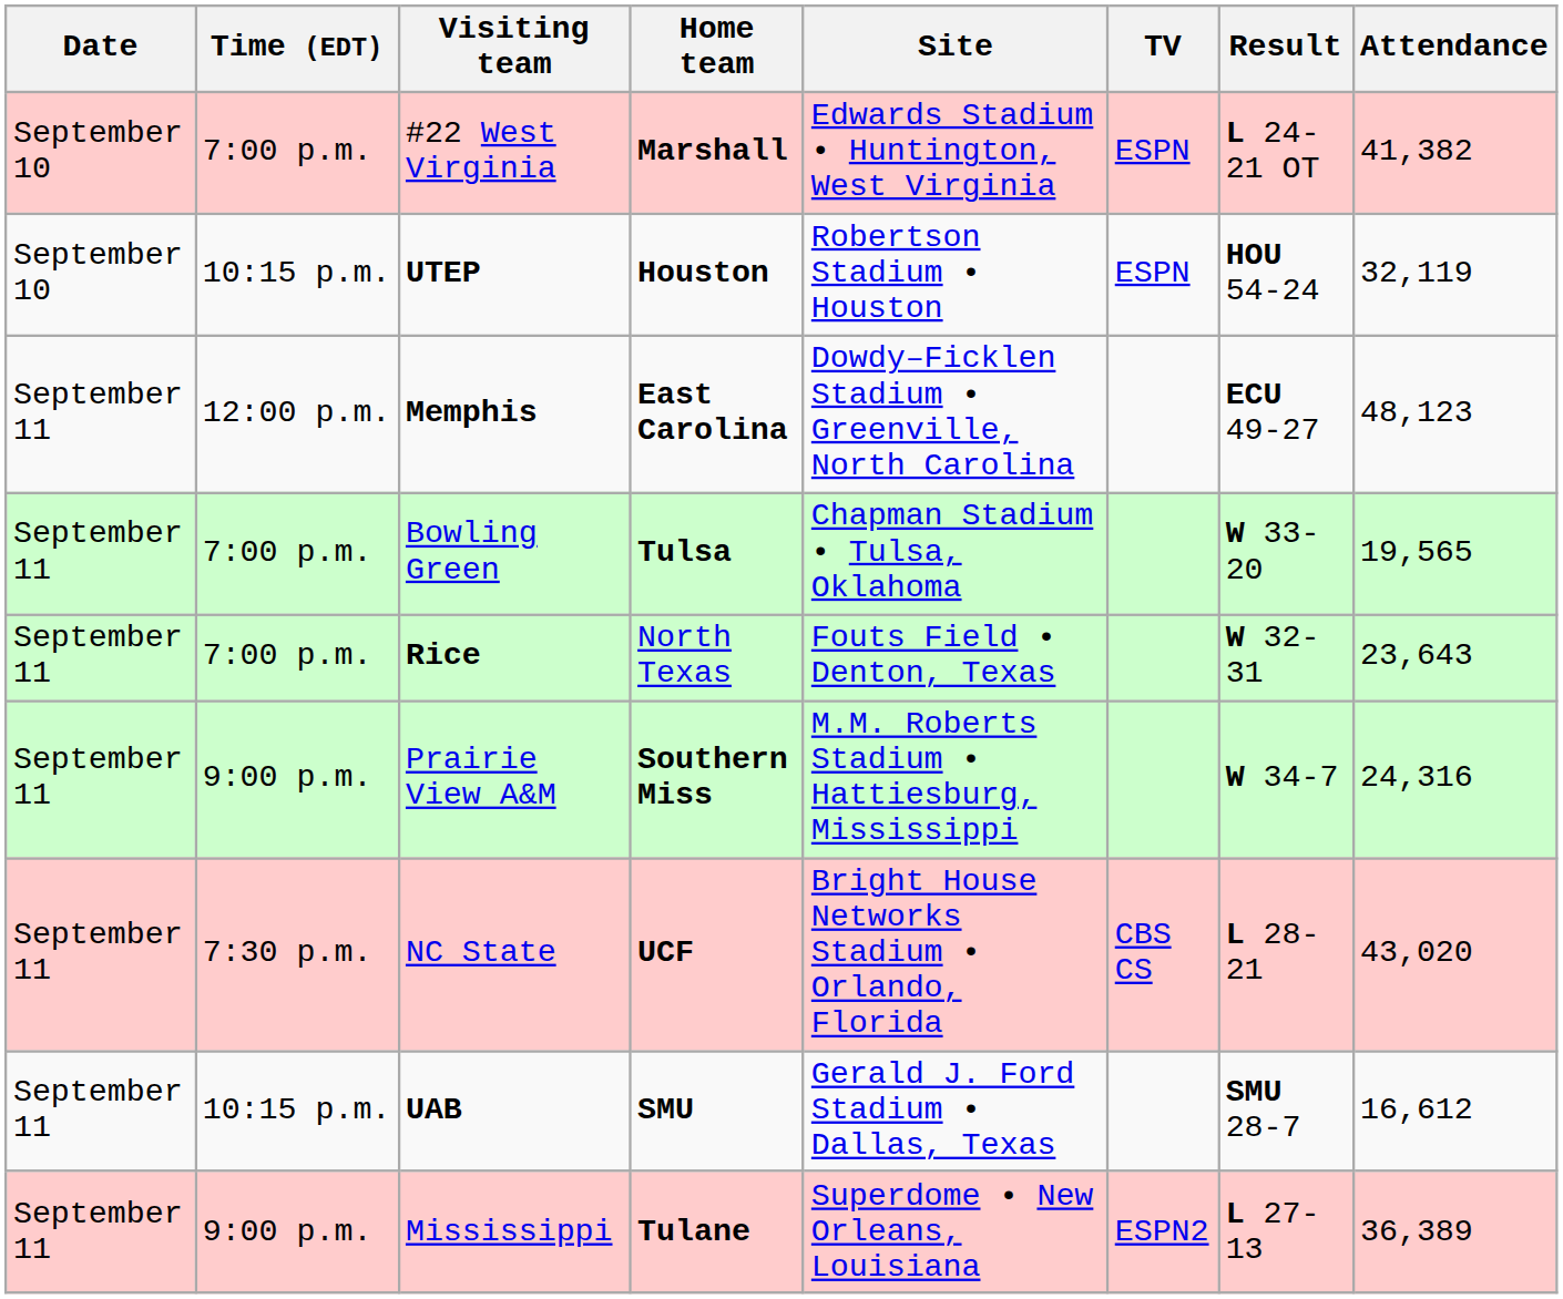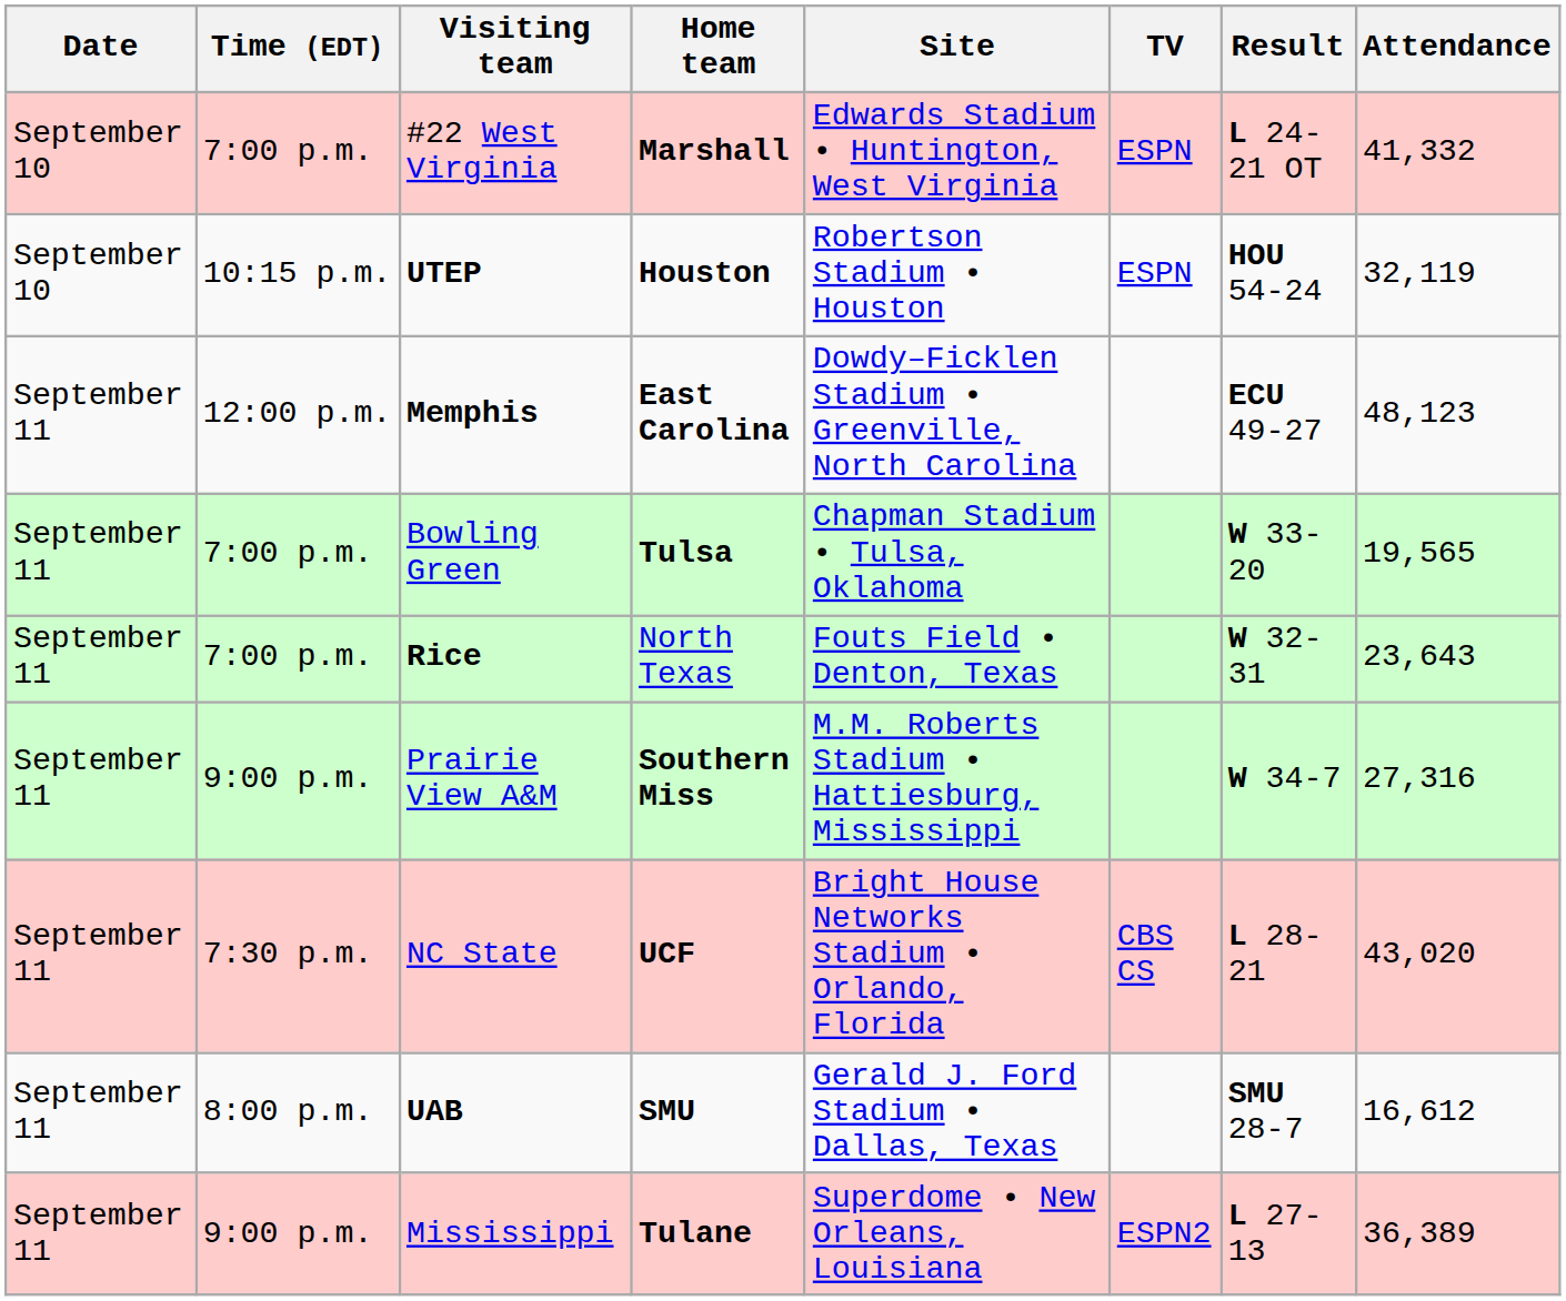#22 West Virginia | Attendance: 41,382 -> 41,332
Prairie View A&M | Attendance: 24,316 -> 27,316
UAB | Time (EDT): 10:15 p.m. -> 8:00 p.m.
